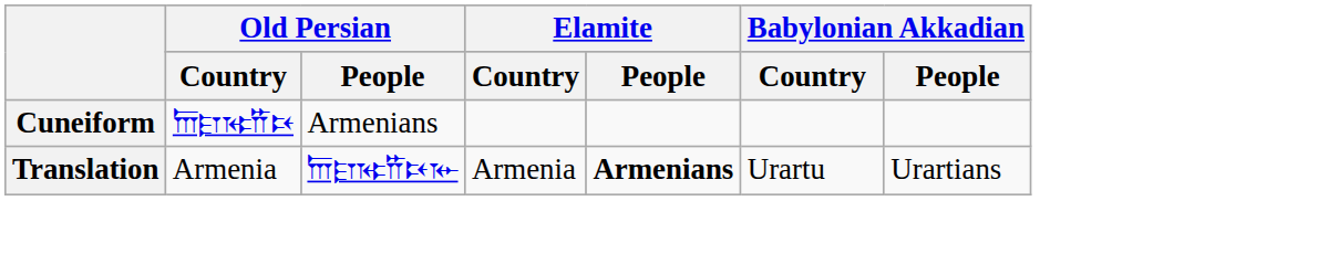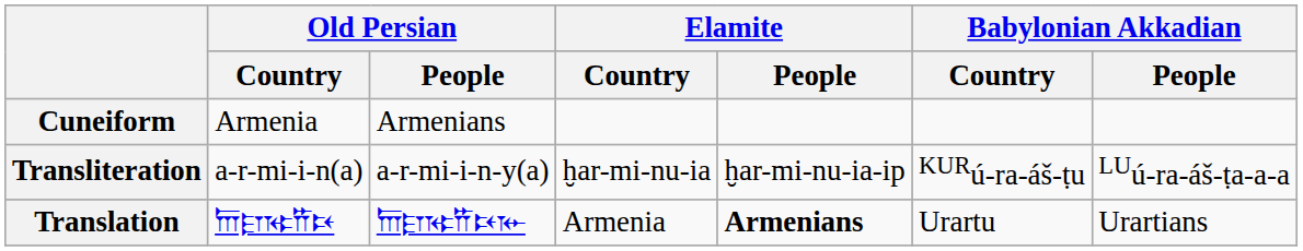Cuneiform | Old Persian / Country: 𐎠𐎼𐎷𐎡𐎴 -> Armenia
+ row: Transliteration | a-r-mi-i-n(a) | a-r-mi-i-n-y(a) | ḫar-mi-nu-ia | ḫar-mi-nu-ia-ip | KURú-ra-áš-ṭu | LUú-ra-áš-ṭa-a-a
Translation | Old Persian / Country: Armenia -> 𐎠𐎼𐎷𐎡𐎴
